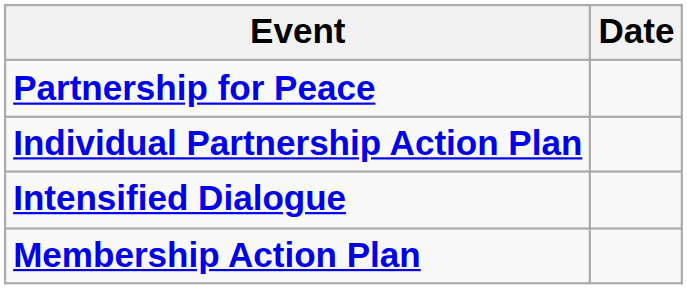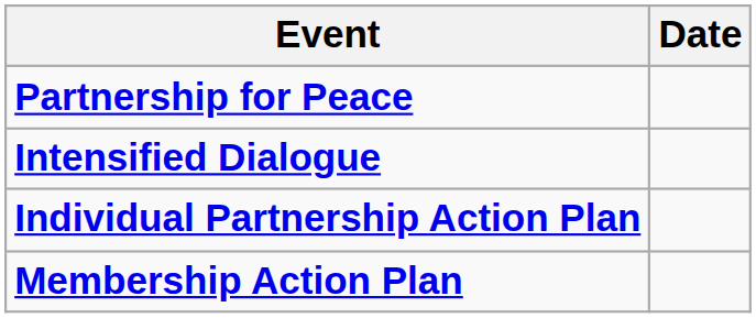rows swapped: Individual Partnership Action Plan <-> Intensified Dialogue
